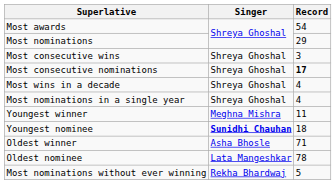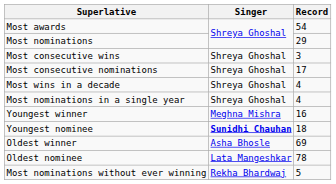Most consecutive nominations | Record: bold -> normal
Youngest winner | Record: 11 -> 16
Oldest winner | Record: 71 -> 69
